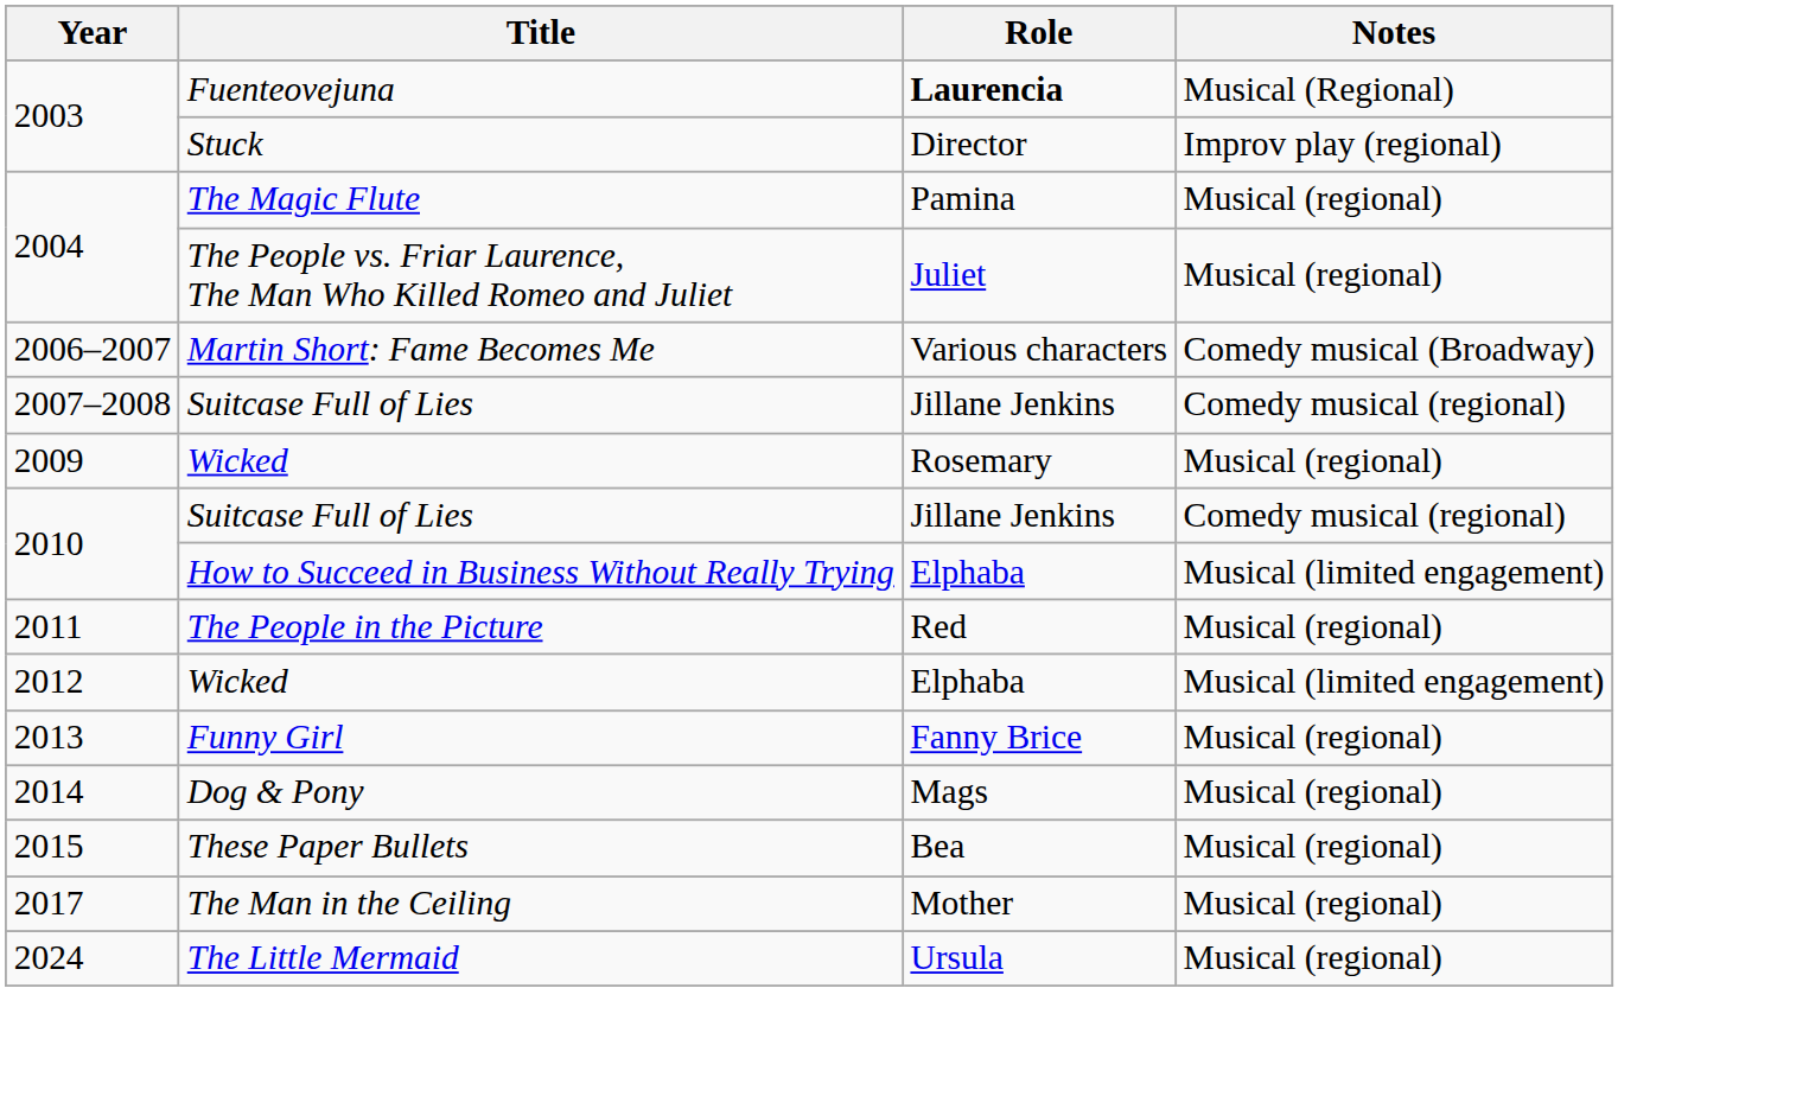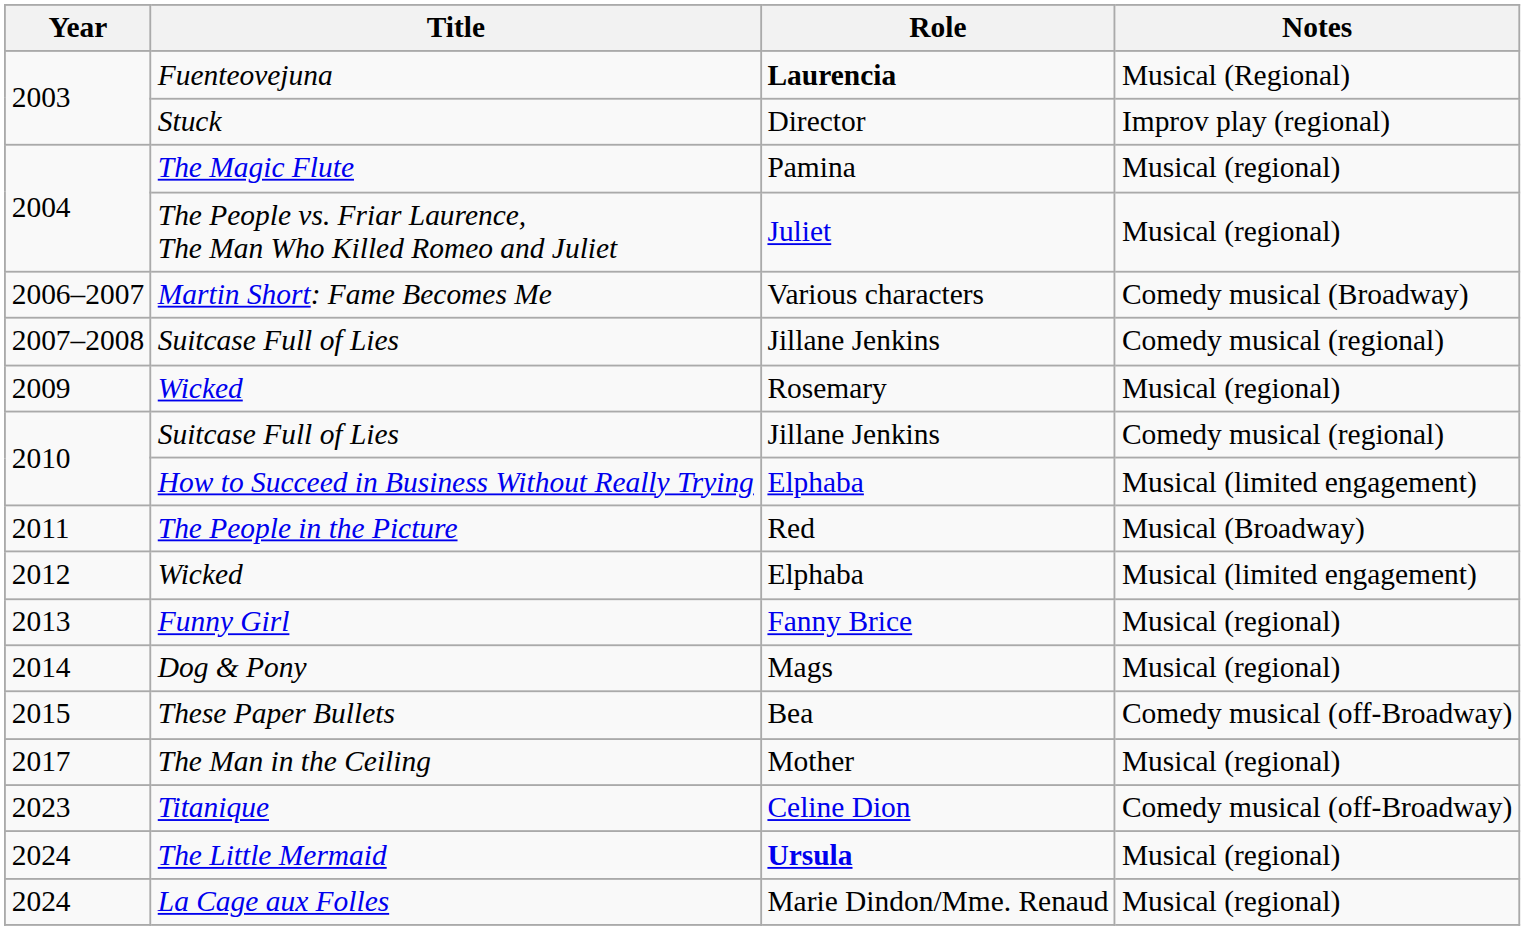The People in the Picture | Notes: Musical (regional) -> Musical (Broadway)
These Paper Bullets | Notes: Musical (regional) -> Comedy musical (off-Broadway)
+ row: 2023 | Titanique | Celine Dion | Comedy musical (off-Broadway)
The Little Mermaid | Role: normal -> bold
+ row: 2024 | La Cage aux Folles | Marie Dindon/Mme. Renaud | Musical (regional)
